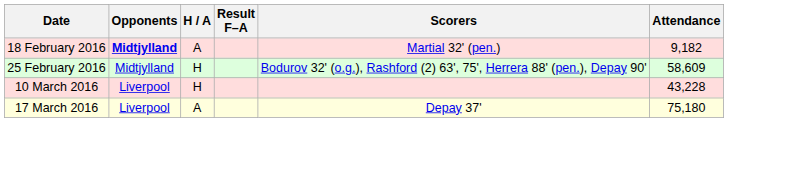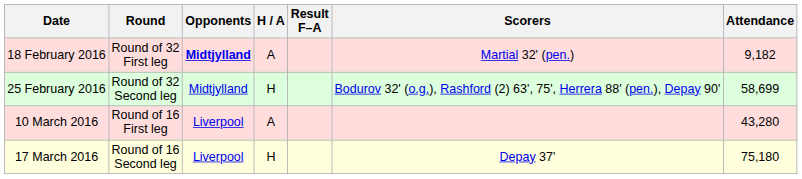+ column: Round | Round of 32 First leg | Round of 32 Second leg | Round of 16 First leg | Round of 16 Second leg
25 February 2016 | Attendance: 58,609 -> 58,699
10 March 2016 | H / A: H -> A
10 March 2016 | Attendance: 43,228 -> 43,280
17 March 2016 | H / A: A -> H
